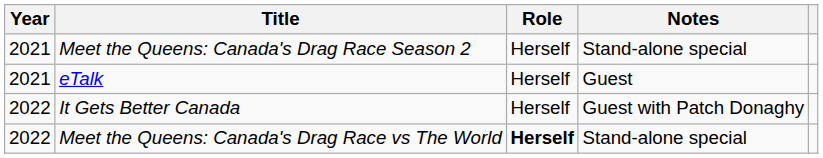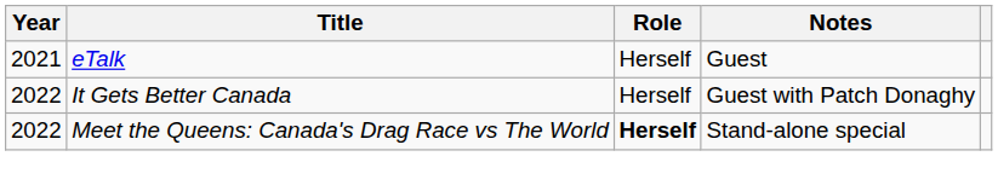- row: 2021 | Meet the Queens: Canada's Drag Race Season 2 | Herself | Stand-alone special
